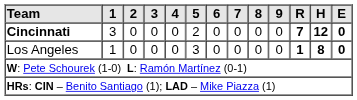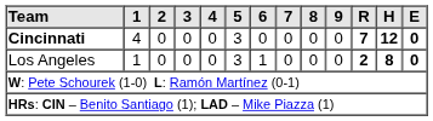Cincinnati | 1: 3 -> 4
Cincinnati | 5: 2 -> 3
Los Angeles | 6: 0 -> 1
Los Angeles | R: 1 -> 2
